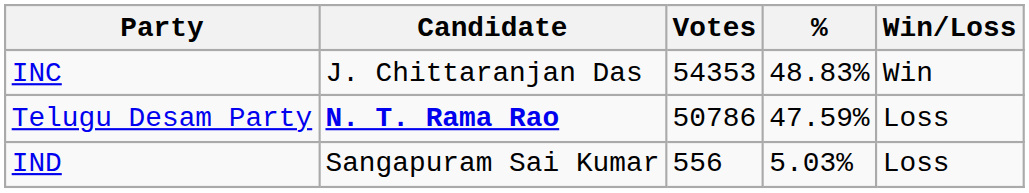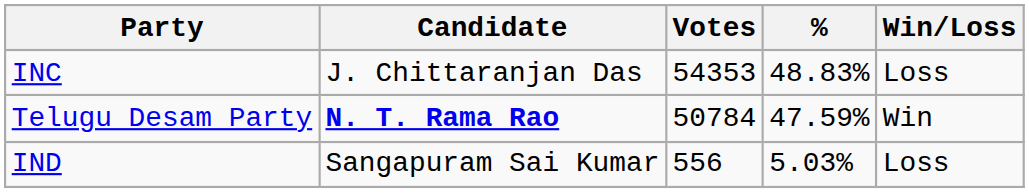INC | Win/Loss: Win -> Loss
Telugu Desam Party | Votes: 50786 -> 50784
Telugu Desam Party | Win/Loss: Loss -> Win
